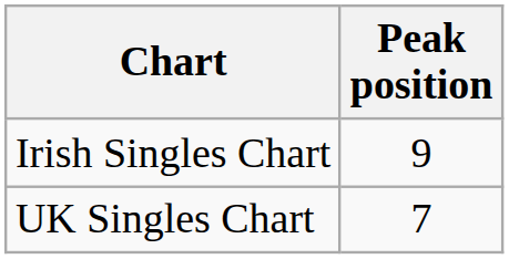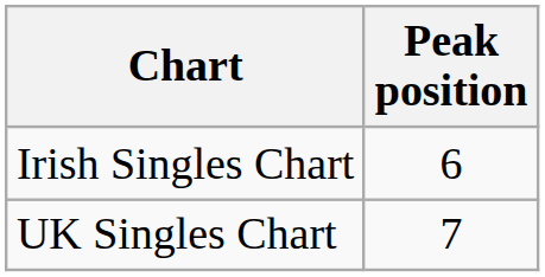Irish Singles Chart | Peak position: 9 -> 6
